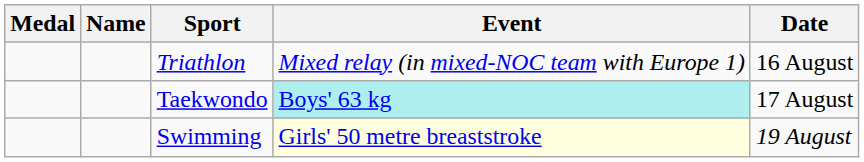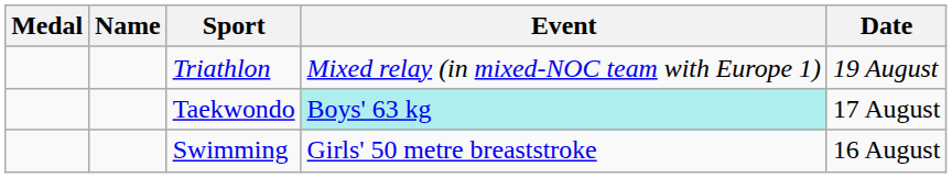Triathlon | Date: 16 August -> 19 August
Swimming | Event: lightyellow background -> no background
Swimming | Date: 19 August -> 16 August
